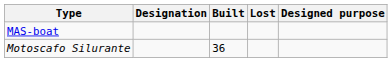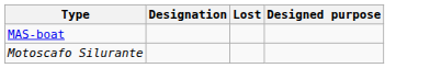- column: Built | 36
